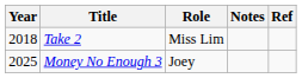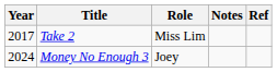Take 2 | Year: 2018 -> 2017
Money No Enough 3 | Year: 2025 -> 2024
